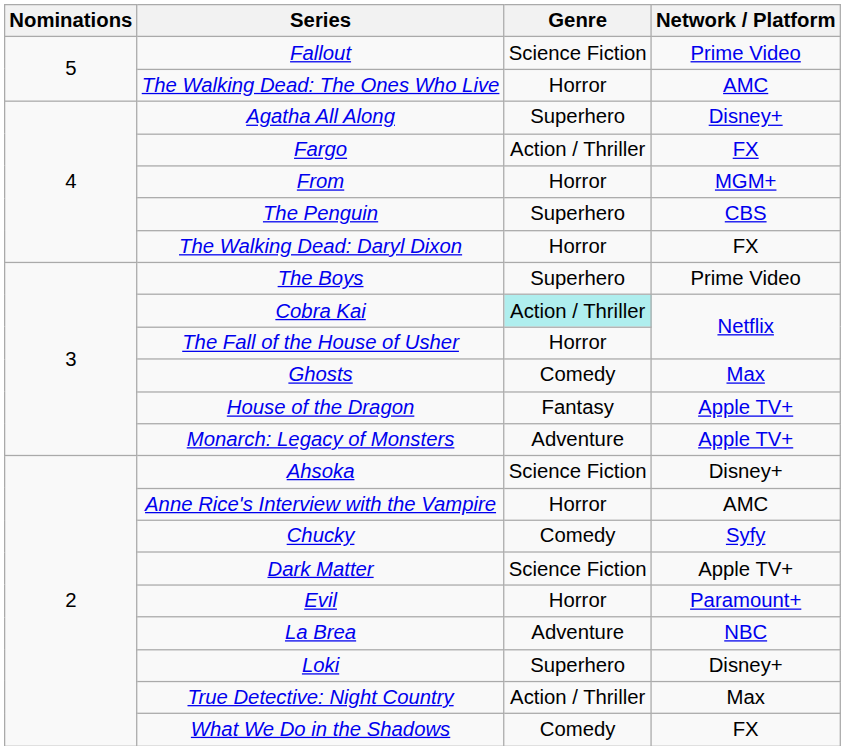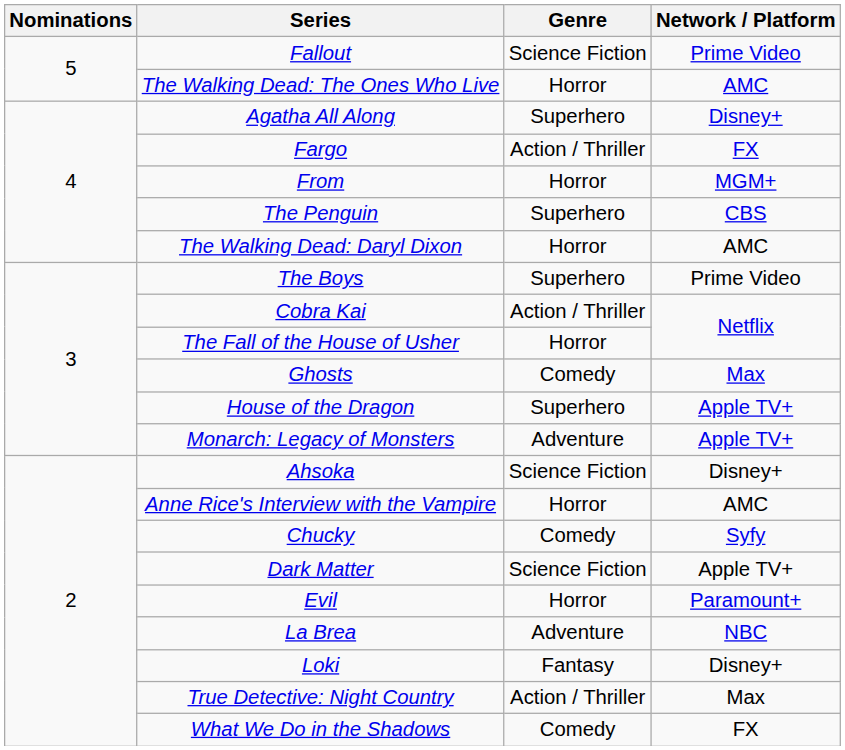The Walking Dead: Daryl Dixon | Network / Platform: FX -> AMC
Cobra Kai | Genre: paleturquoise background -> no background
House of the Dragon | Genre: Fantasy -> Superhero
Loki | Genre: Superhero -> Fantasy
